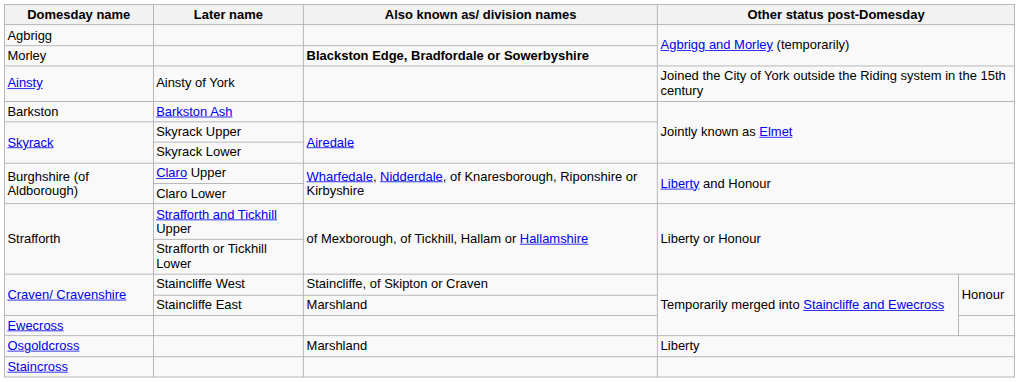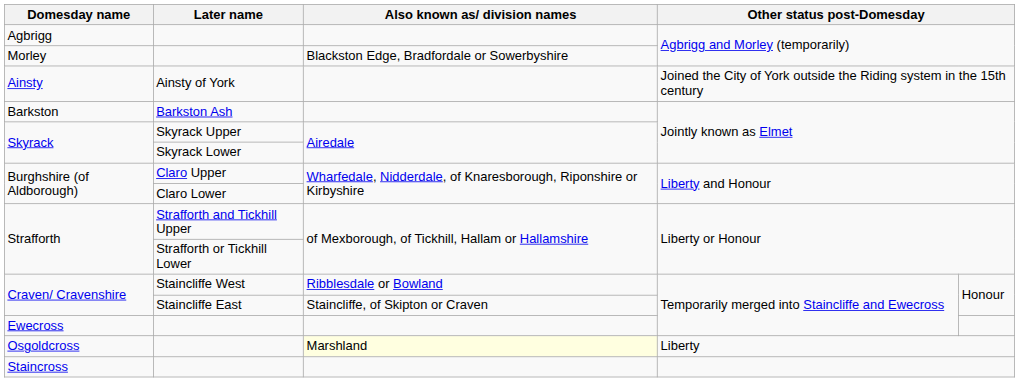Morley | Also known as/ division names: bold -> normal
Craven/ Cravenshire / Staincliffe West | Also known as/ division names: Staincliffe, of Skipton or Craven -> Ribblesdale or Bowland
Craven/ Cravenshire / Staincliffe East | Also known as/ division names: Marshland -> Staincliffe, of Skipton or Craven
Osgoldcross | Also known as/ division names: no background -> lightyellow background
